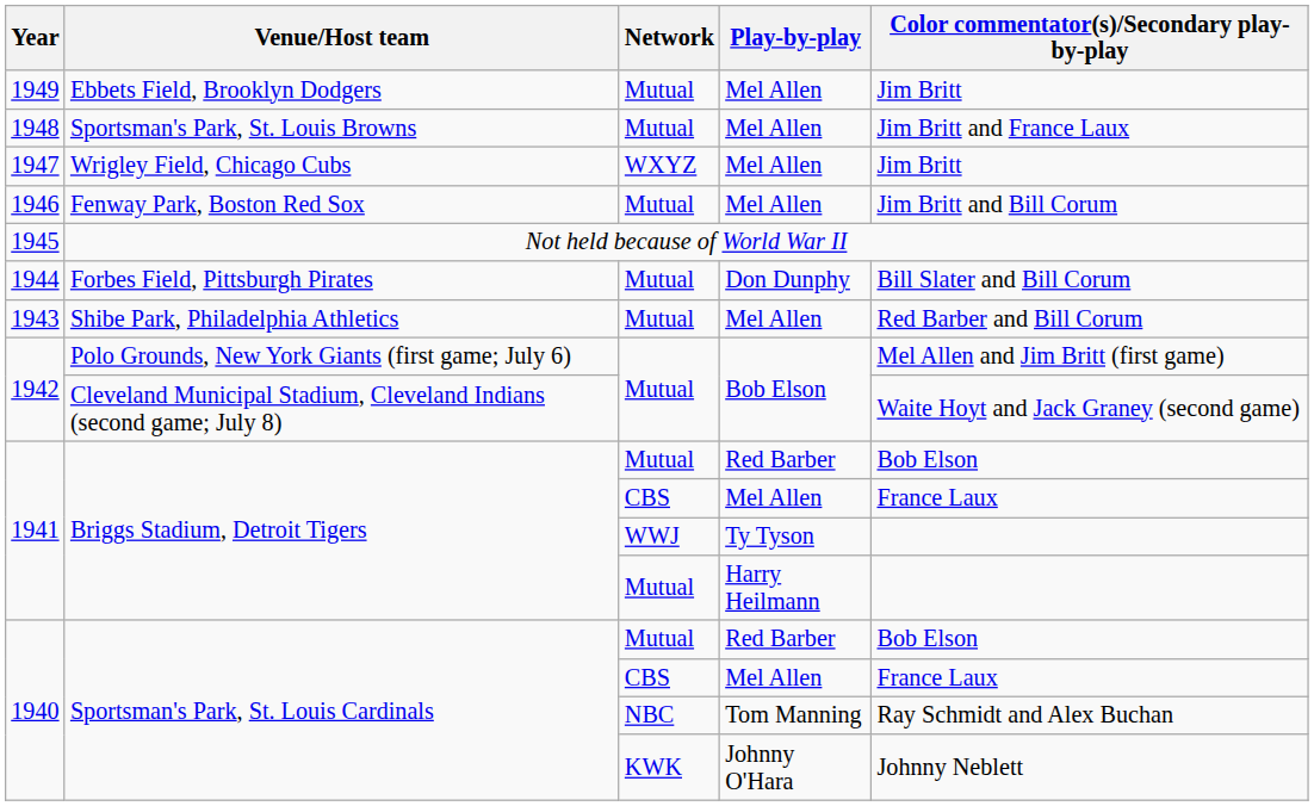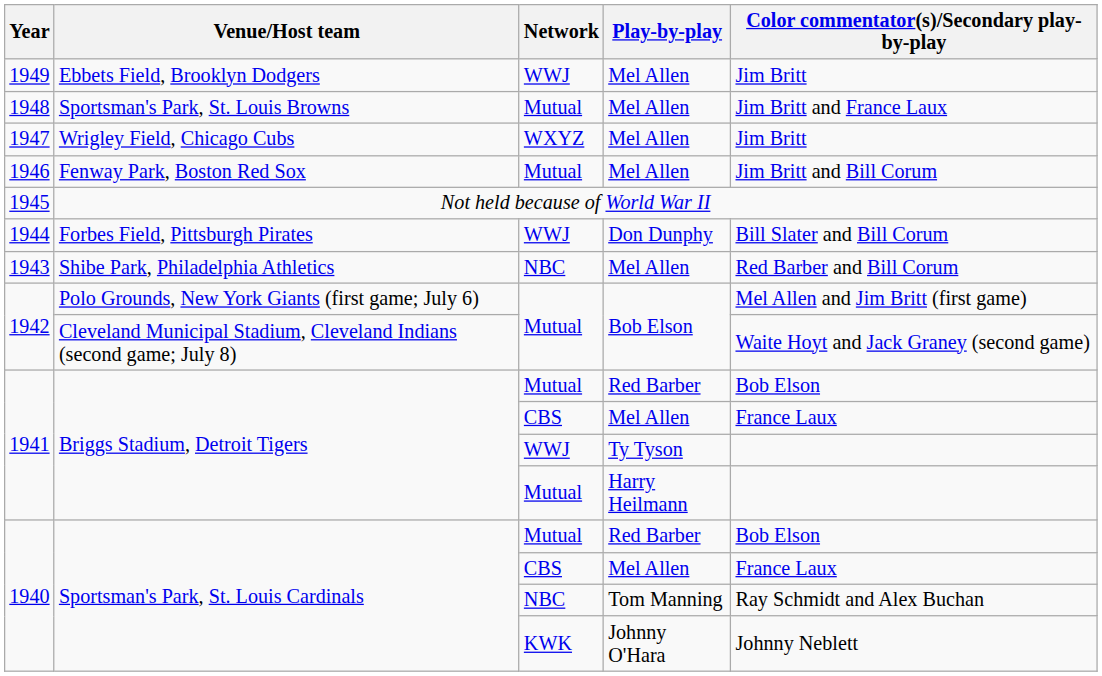Ebbets Field, Brooklyn Dodgers | Network: Mutual -> WWJ
Forbes Field, Pittsburgh Pirates | Network: Mutual -> WWJ
Shibe Park, Philadelphia Athletics | Network: Mutual -> NBC
